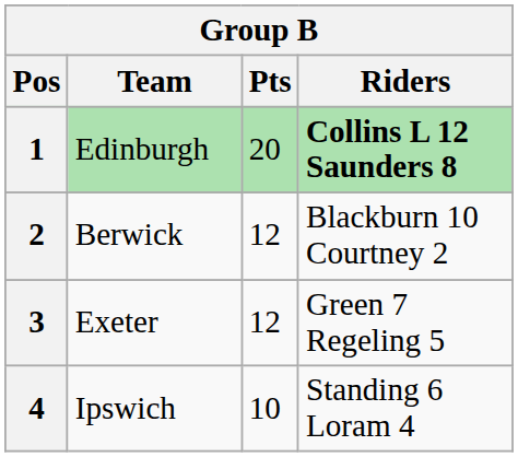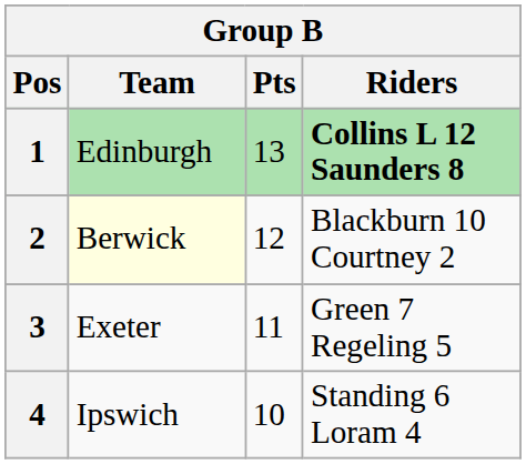1 | Pts: 20 -> 13
2 | Team: no background -> lightyellow background
3 | Pts: 12 -> 11
